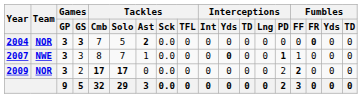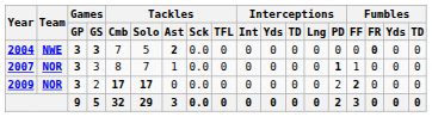2004 | Team: NOR -> NWE
2007 | Team: NWE -> NOR
2007 | Interceptions / Yds: bold -> normal
